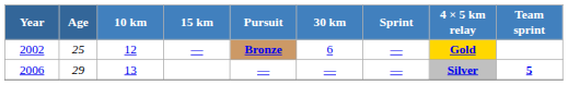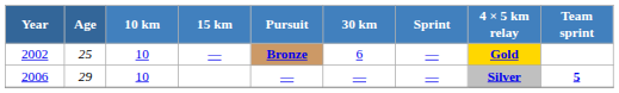2002 | 10 km: 12 -> 10
2006 | 10 km: 13 -> 10
